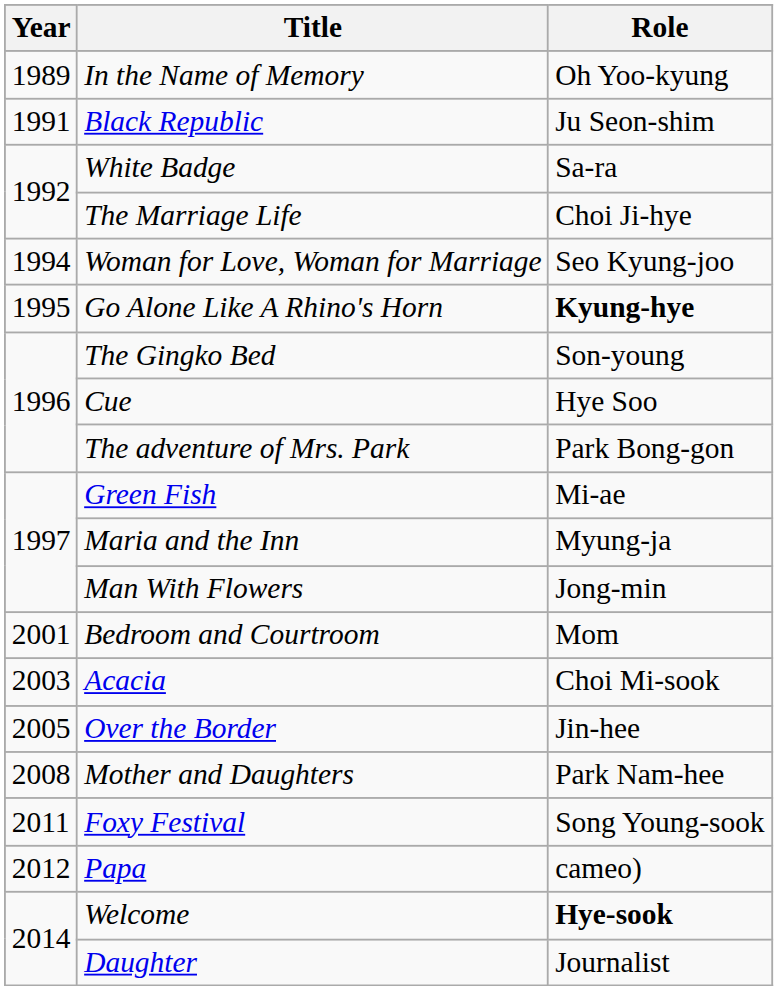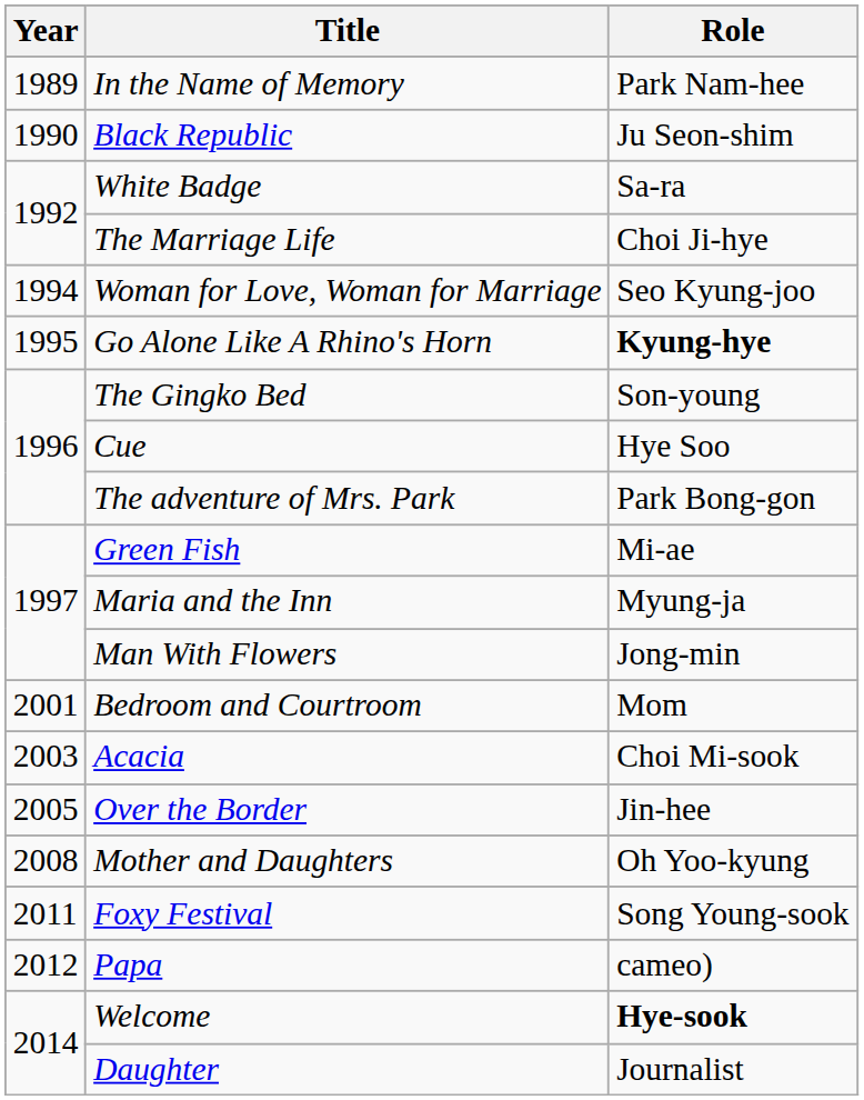In the Name of Memory | Role: Oh Yoo-kyung -> Park Nam-hee
Black Republic | Year: 1991 -> 1990
Mother and Daughters | Role: Park Nam-hee -> Oh Yoo-kyung
